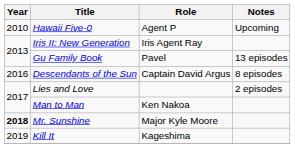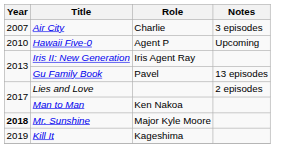+ row: 2007 | Air City | Charlie | 3 episodes
- row: 2016 | Descendants of the Sun | Captain David Argus | 8 episodes
